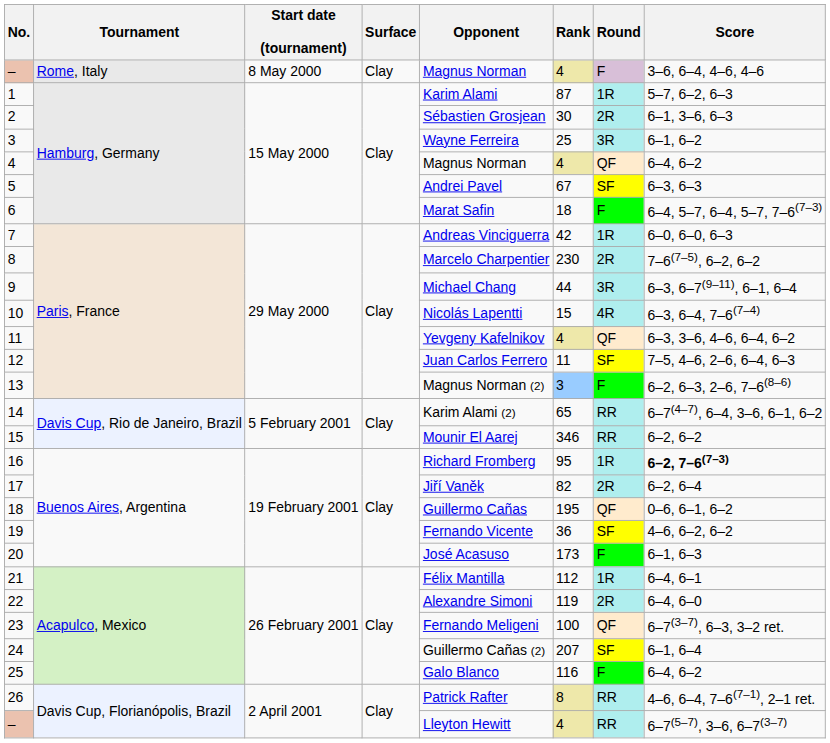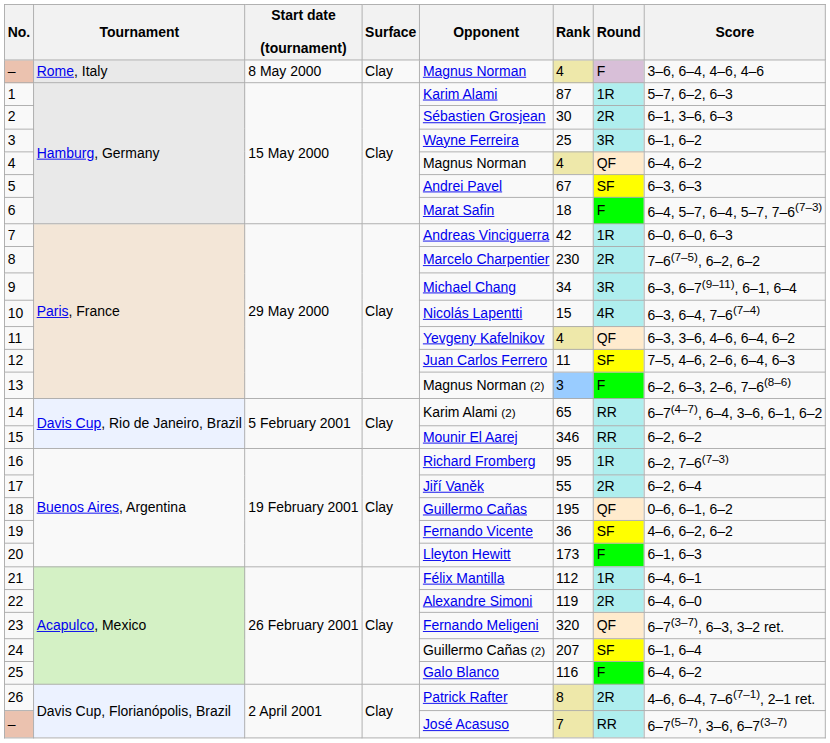9 | Rank: 44 -> 34
16 | Score: bold -> normal
17 | Rank: 82 -> 55
20 | Opponent: José Acasuso -> Lleyton Hewitt
23 | Rank: 100 -> 320
26 | Round: RR -> 2R
– / Davis Cup, Florianópolis, Brazil | Opponent: Lleyton Hewitt -> José Acasuso
– / Davis Cup, Florianópolis, Brazil | Rank: 4 -> 7
